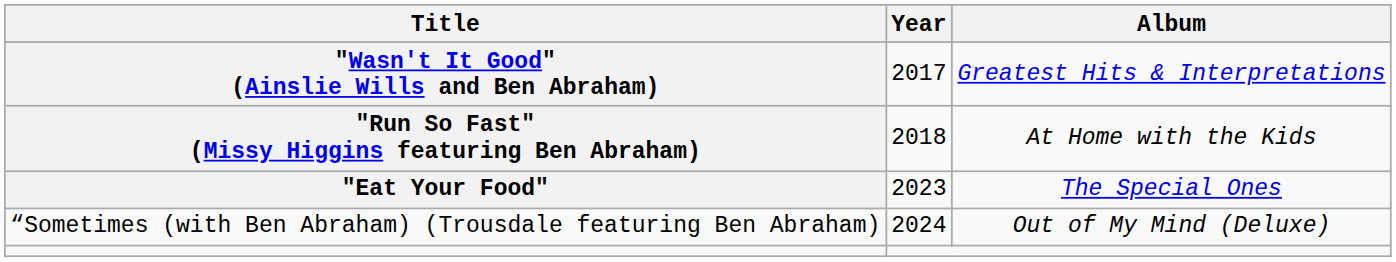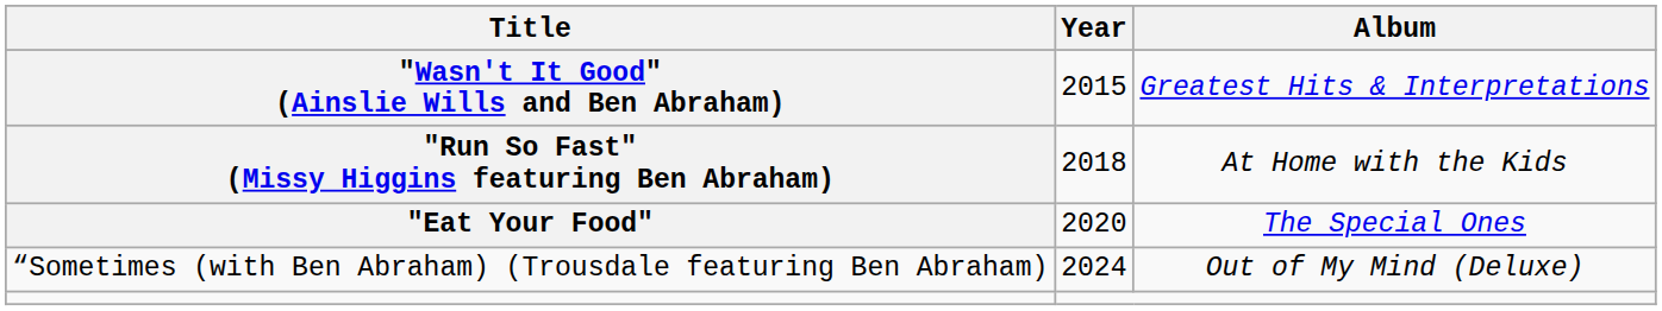"Wasn't It Good" (Ainslie Wills and Ben Abraham) | Year: 2017 -> 2015
"Eat Your Food" | Year: 2023 -> 2020
